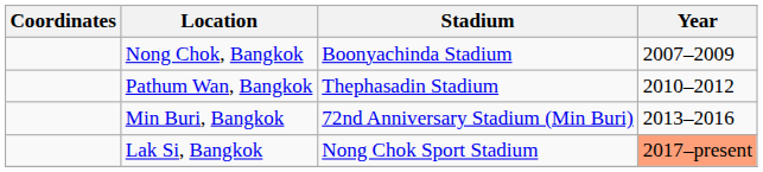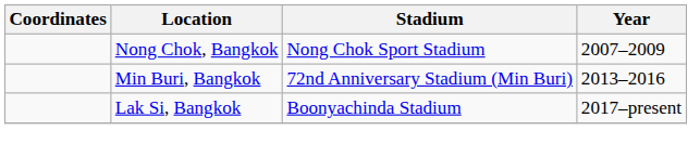Nong Chok, Bangkok | Stadium: Boonyachinda Stadium -> Nong Chok Sport Stadium
- row: Pathum Wan, Bangkok | Thephasadin Stadium | 2010–2012
Lak Si, Bangkok | Stadium: Nong Chok Sport Stadium -> Boonyachinda Stadium
Lak Si, Bangkok | Year: lightsalmon background -> no background
